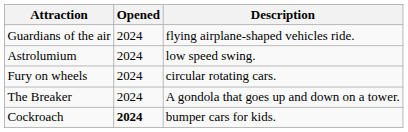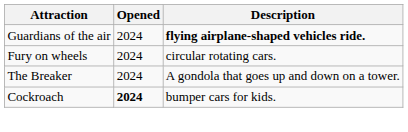Guardians of the air | Description: normal -> bold
- row: Astrolumium | 2024 | low speed swing.
